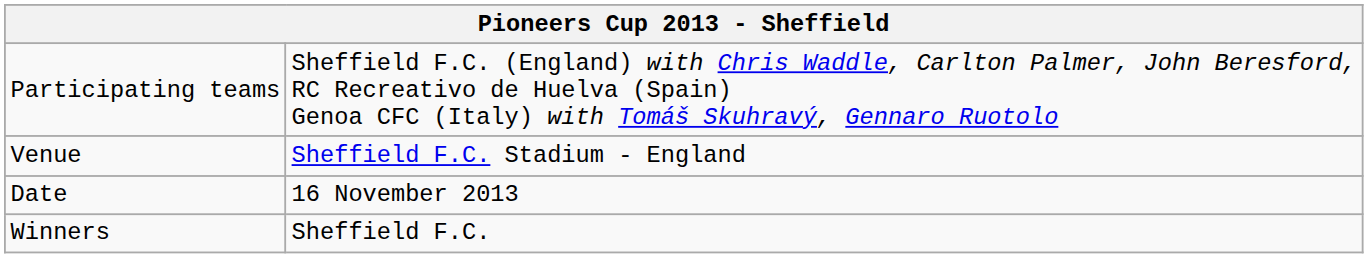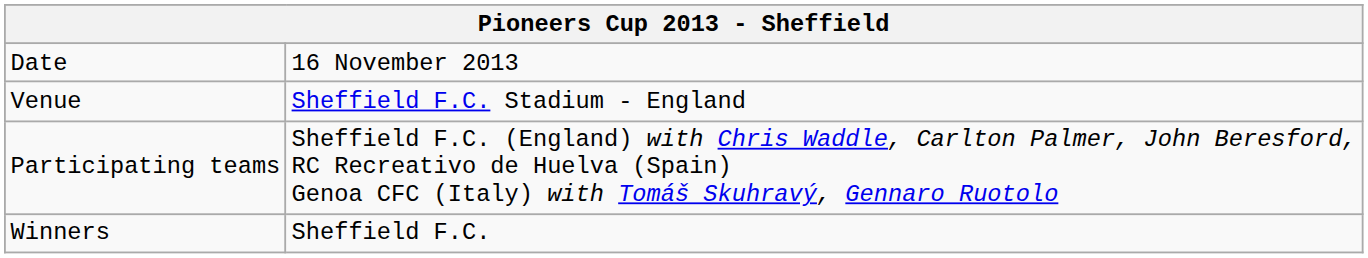rows swapped: Date <-> Participating teams
